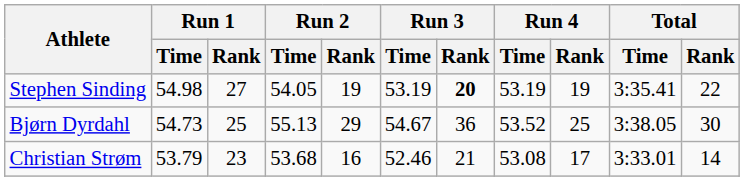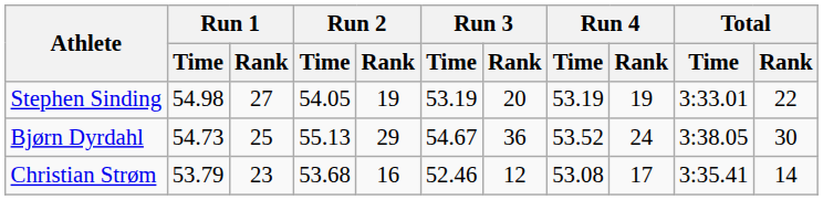Stephen Sinding | Run 3 / Rank: bold -> normal
Stephen Sinding | Total / Time: 3:35.41 -> 3:33.01
Bjørn Dyrdahl | Run 4 / Rank: 25 -> 24
Christian Strøm | Run 3 / Rank: 21 -> 12
Christian Strøm | Total / Time: 3:33.01 -> 3:35.41
